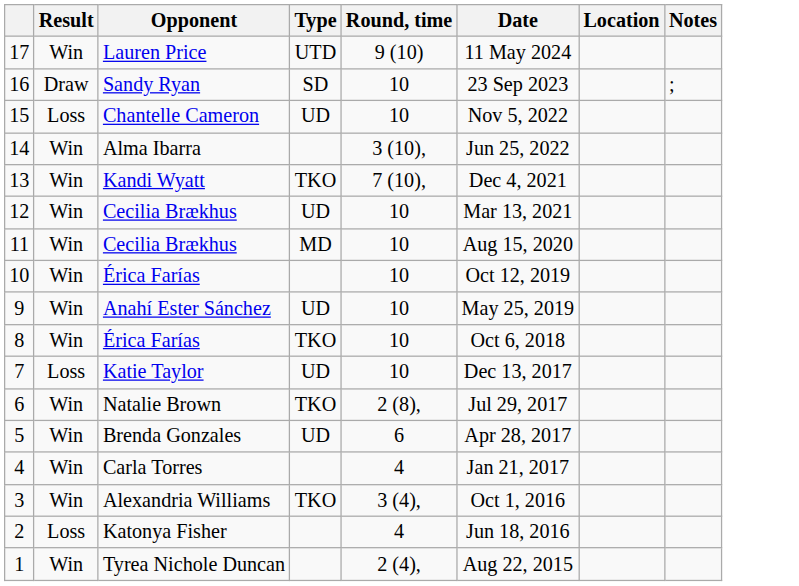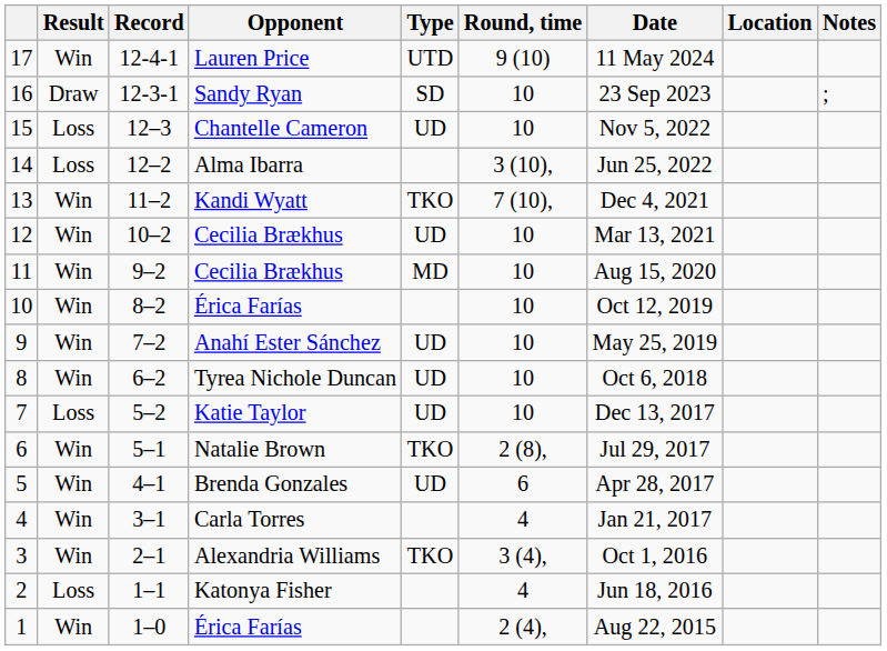+ column: Record | 12-4-1 | 12-3-1 | 12–3 | 12–2 | 11–2 | 10–2 | 9–2 | 8–2 | 7–2 | 6–2 | 5–2 | 5–1 | 4–1 | 3–1 | 2–1 | 1–1 | 1–0
14 | Result: Win -> Loss
8 | Opponent: Érica Farías -> Tyrea Nichole Duncan
8 | Type: TKO -> UD
1 | Opponent: Tyrea Nichole Duncan -> Érica Farías
